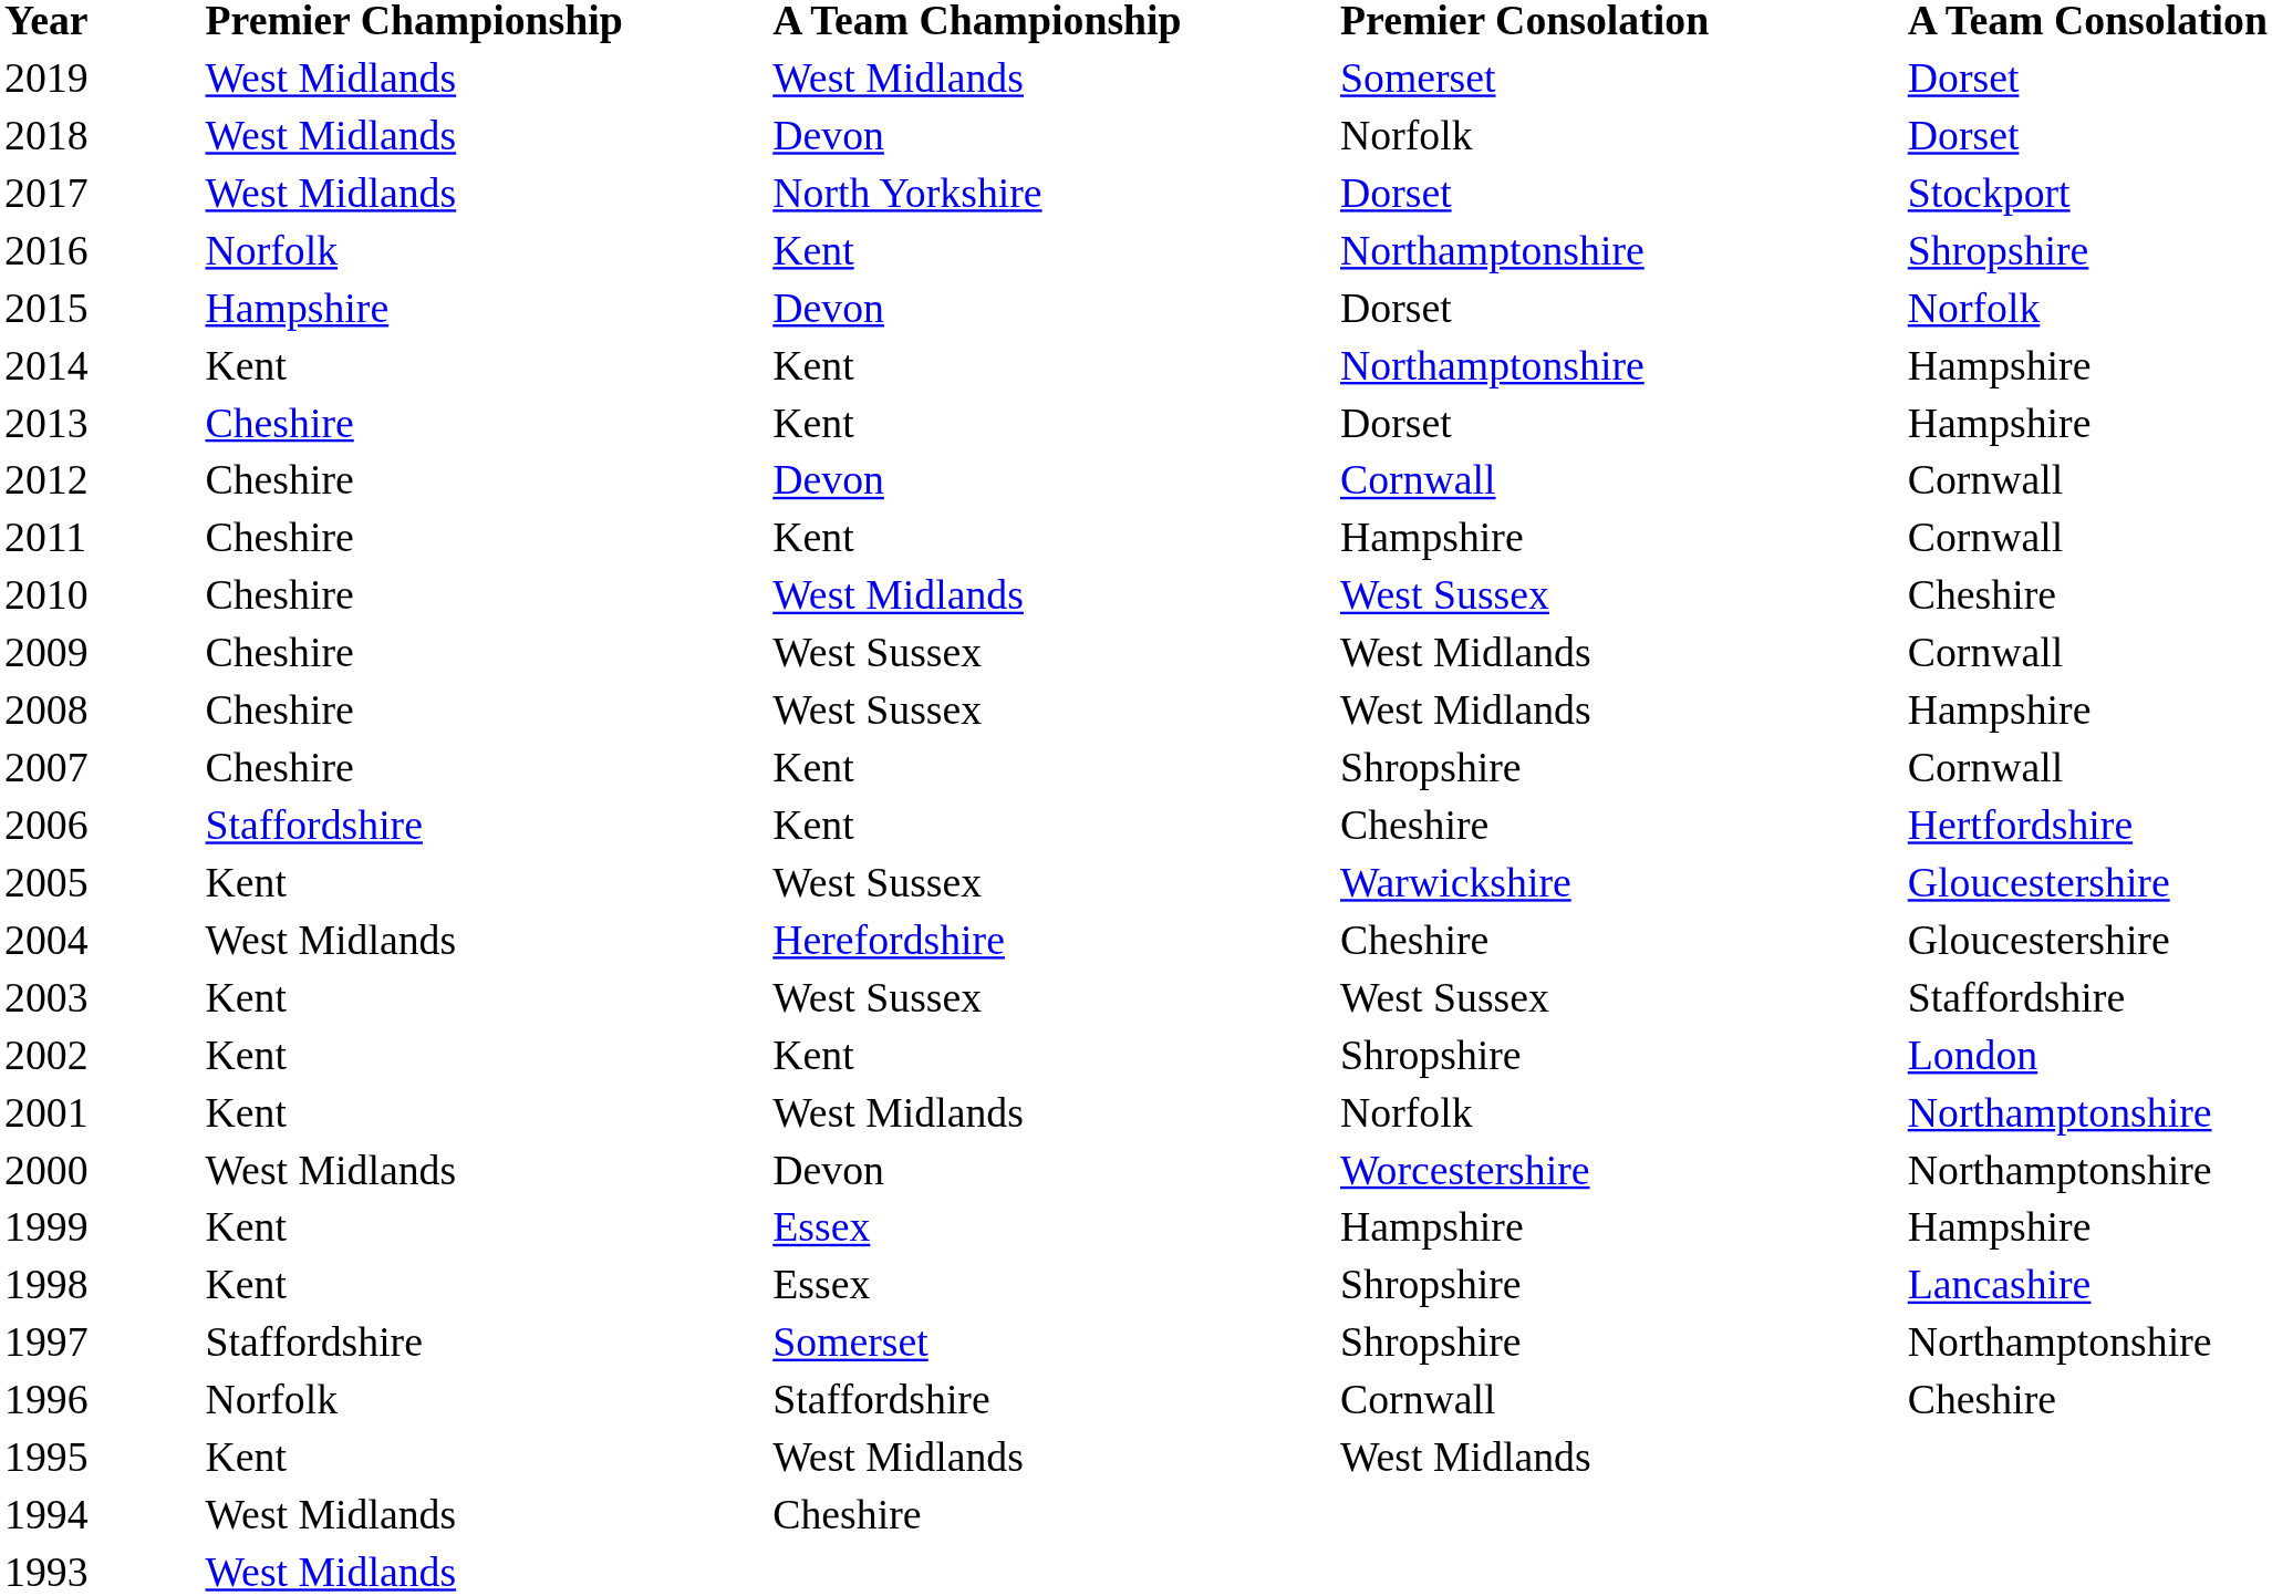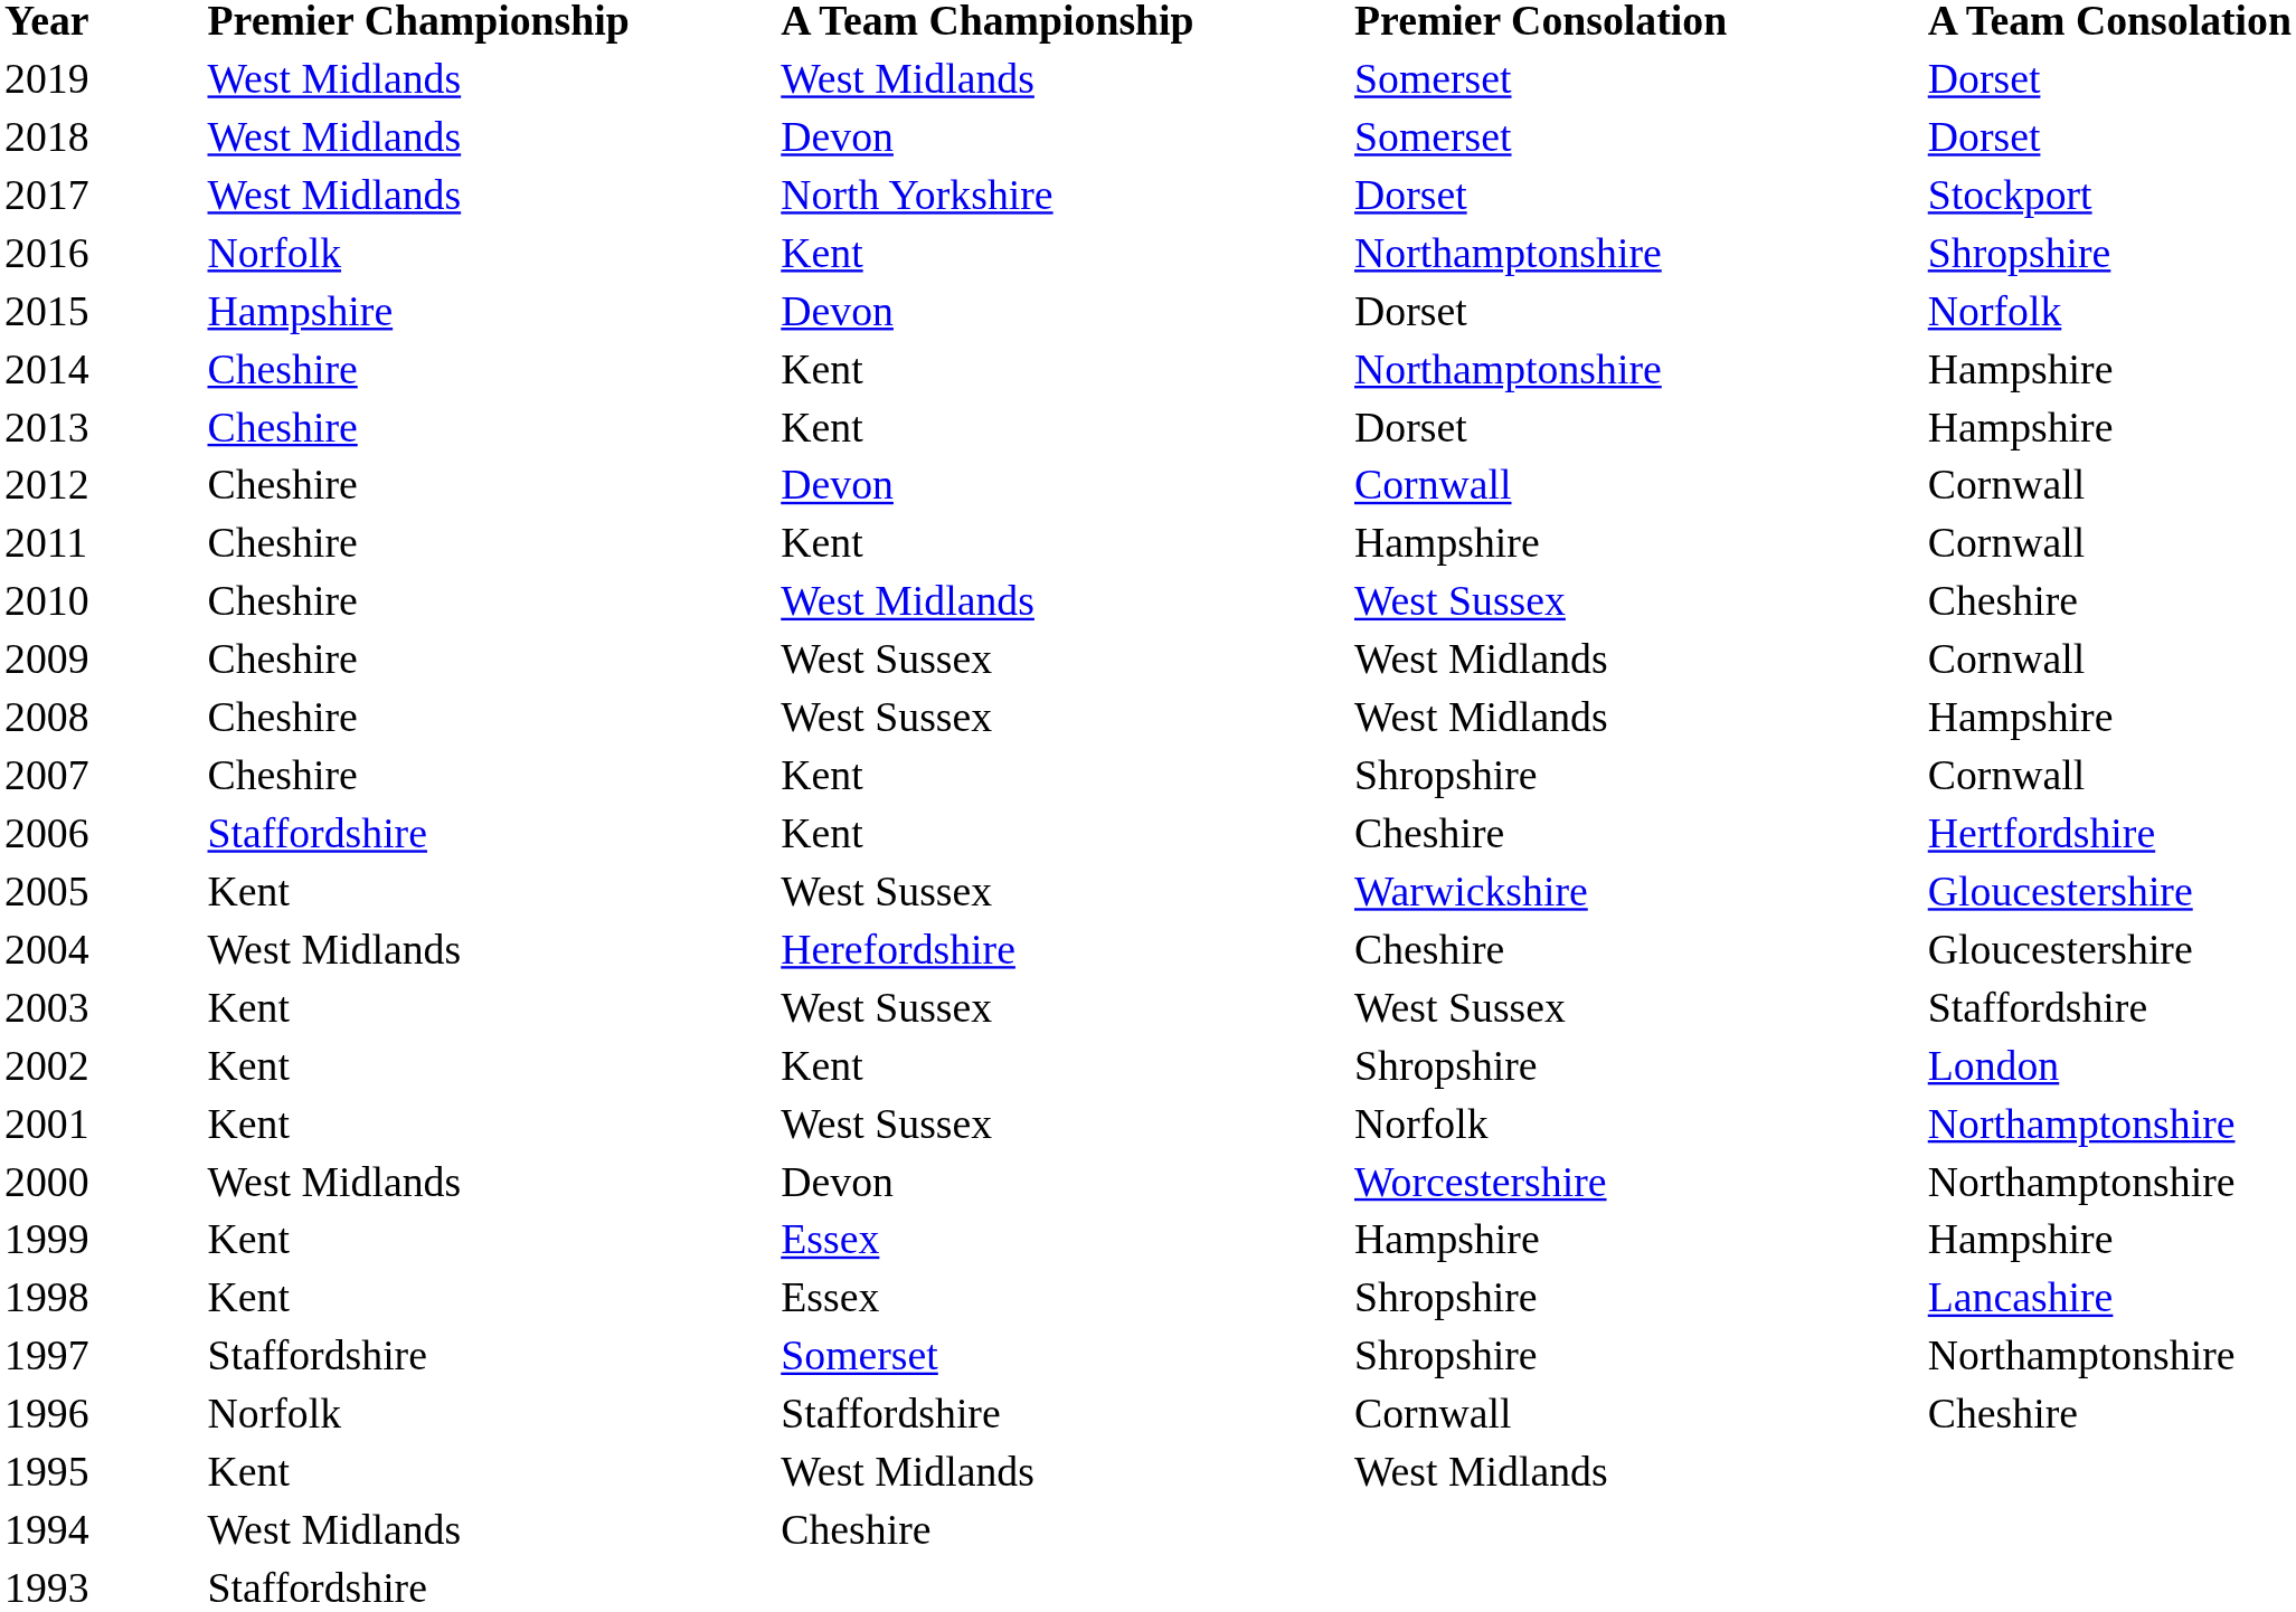2018 | Premier Consolation: Norfolk -> Somerset
2014 | Premier Championship: Kent -> Cheshire
2001 | A Team Championship: West Midlands -> West Sussex
1993 | Premier Championship: West Midlands -> Staffordshire
